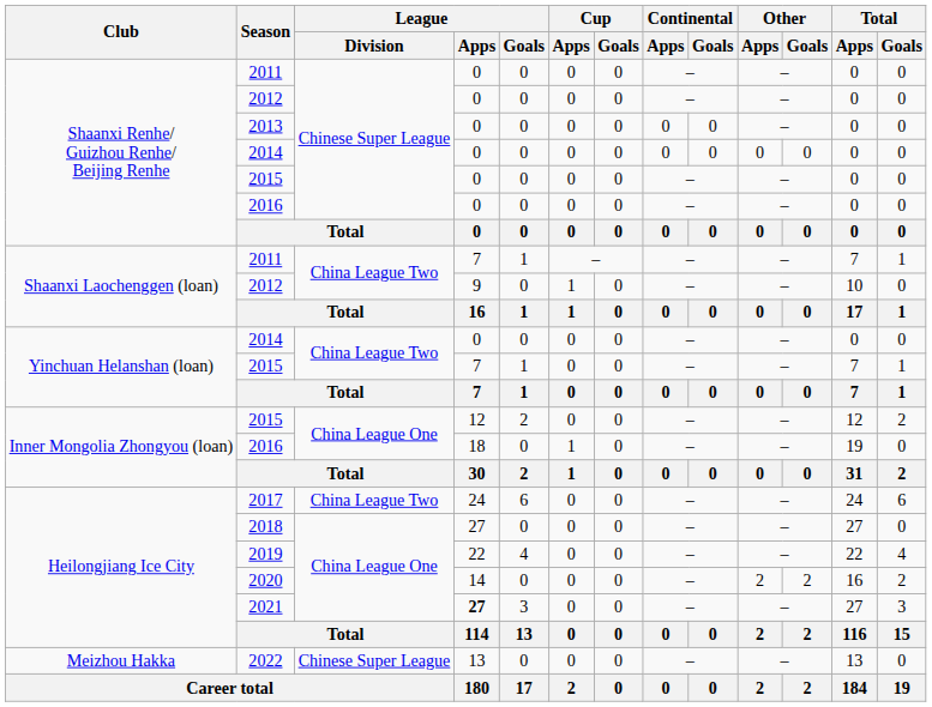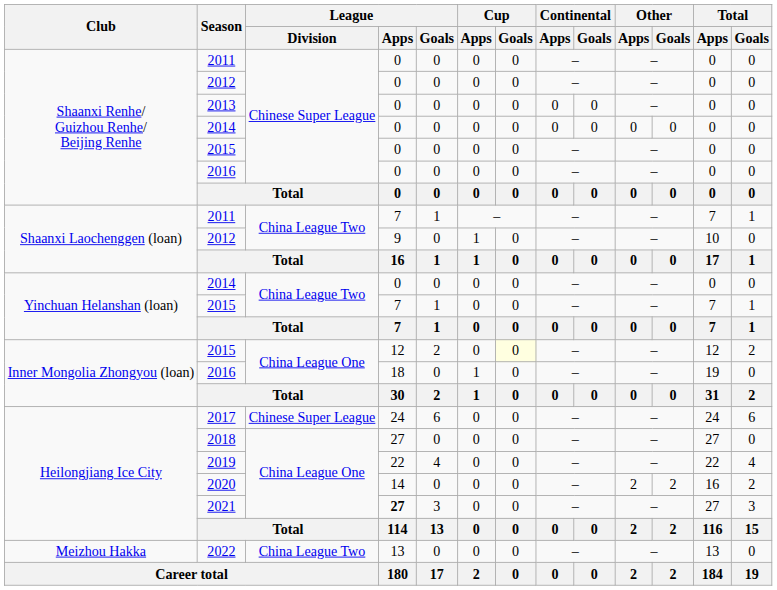Inner Mongolia Zhongyou (loan) / 2015 | Cup / Goals: no background -> lightyellow background
2017 | League / Division: China League Two -> Chinese Super League
2022 | League / Division: Chinese Super League -> China League Two
